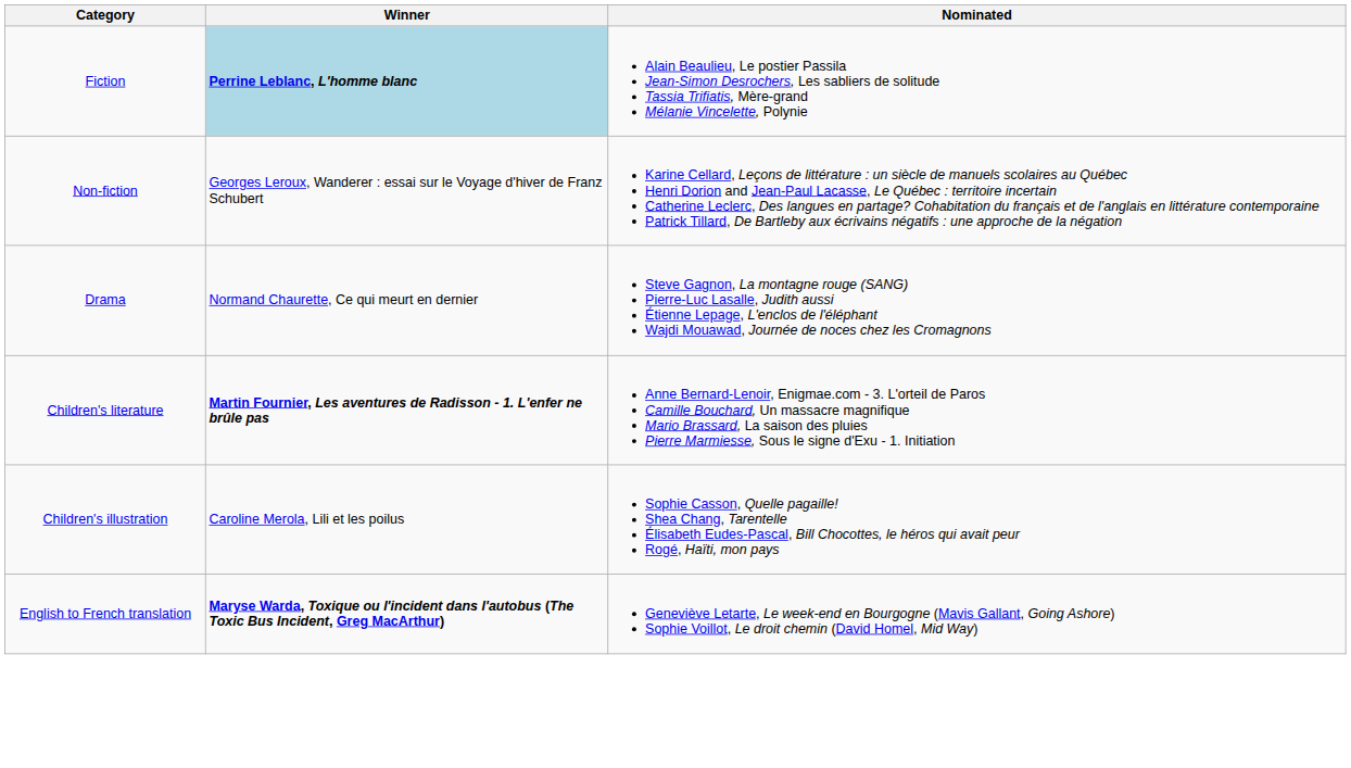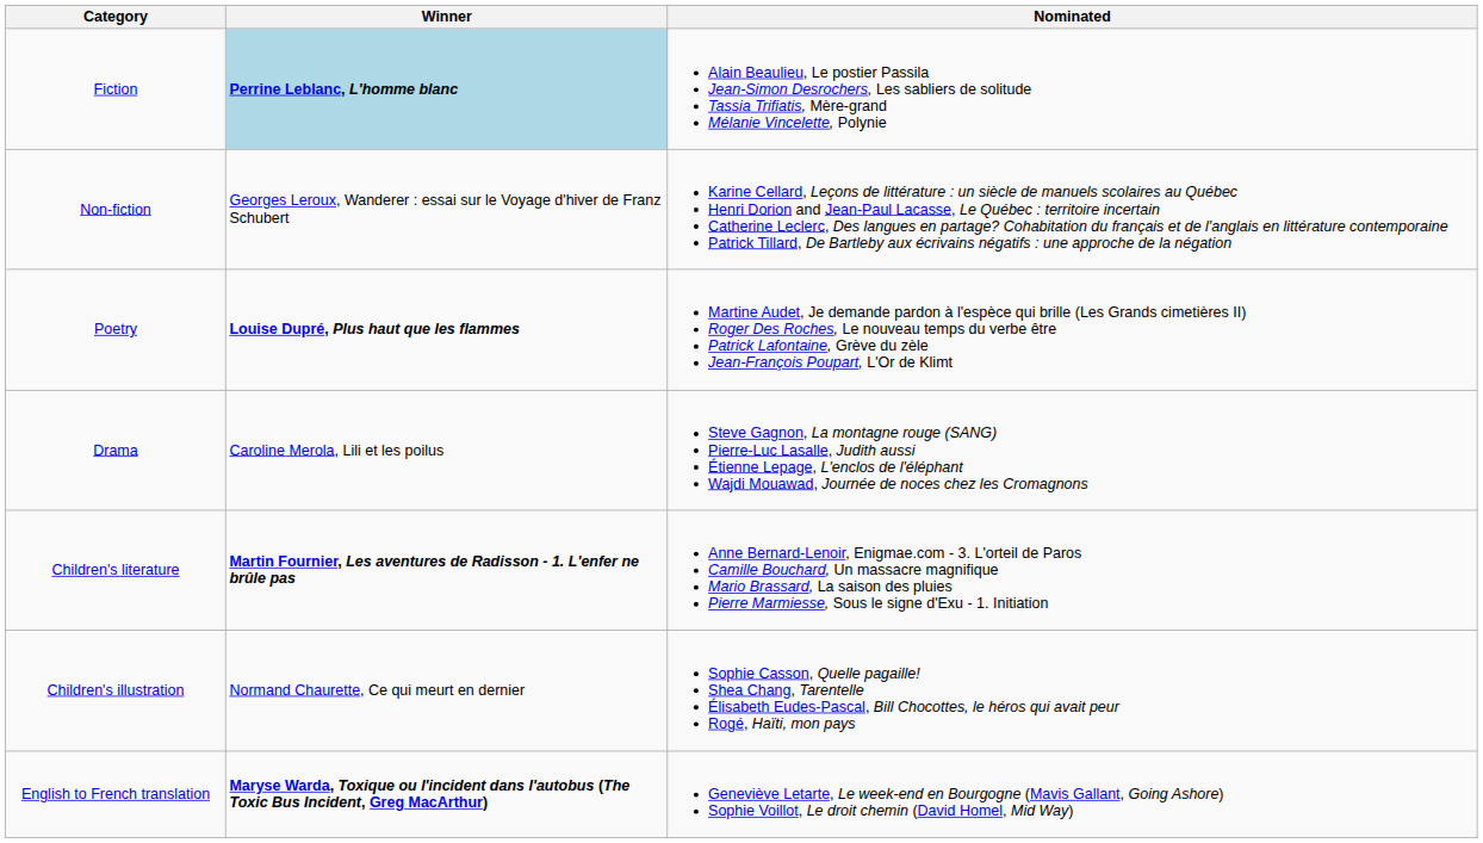+ row: Poetry | Louise Dupré, Plus haut que les flammes | Martine Audet, Je demande pardon à l'espèce qui brille (Les Grands cimetières II) Roger Des Roches, Le nouveau temps du verbe être Patrick Lafontaine, Grève du zèle Jean-François Poupart, L'Or de Klimt
Drama | Winner: Normand Chaurette, Ce qui meurt en dernier -> Caroline Merola, Lili et les poilus
Children's illustration | Winner: Caroline Merola, Lili et les poilus -> Normand Chaurette, Ce qui meurt en dernier
